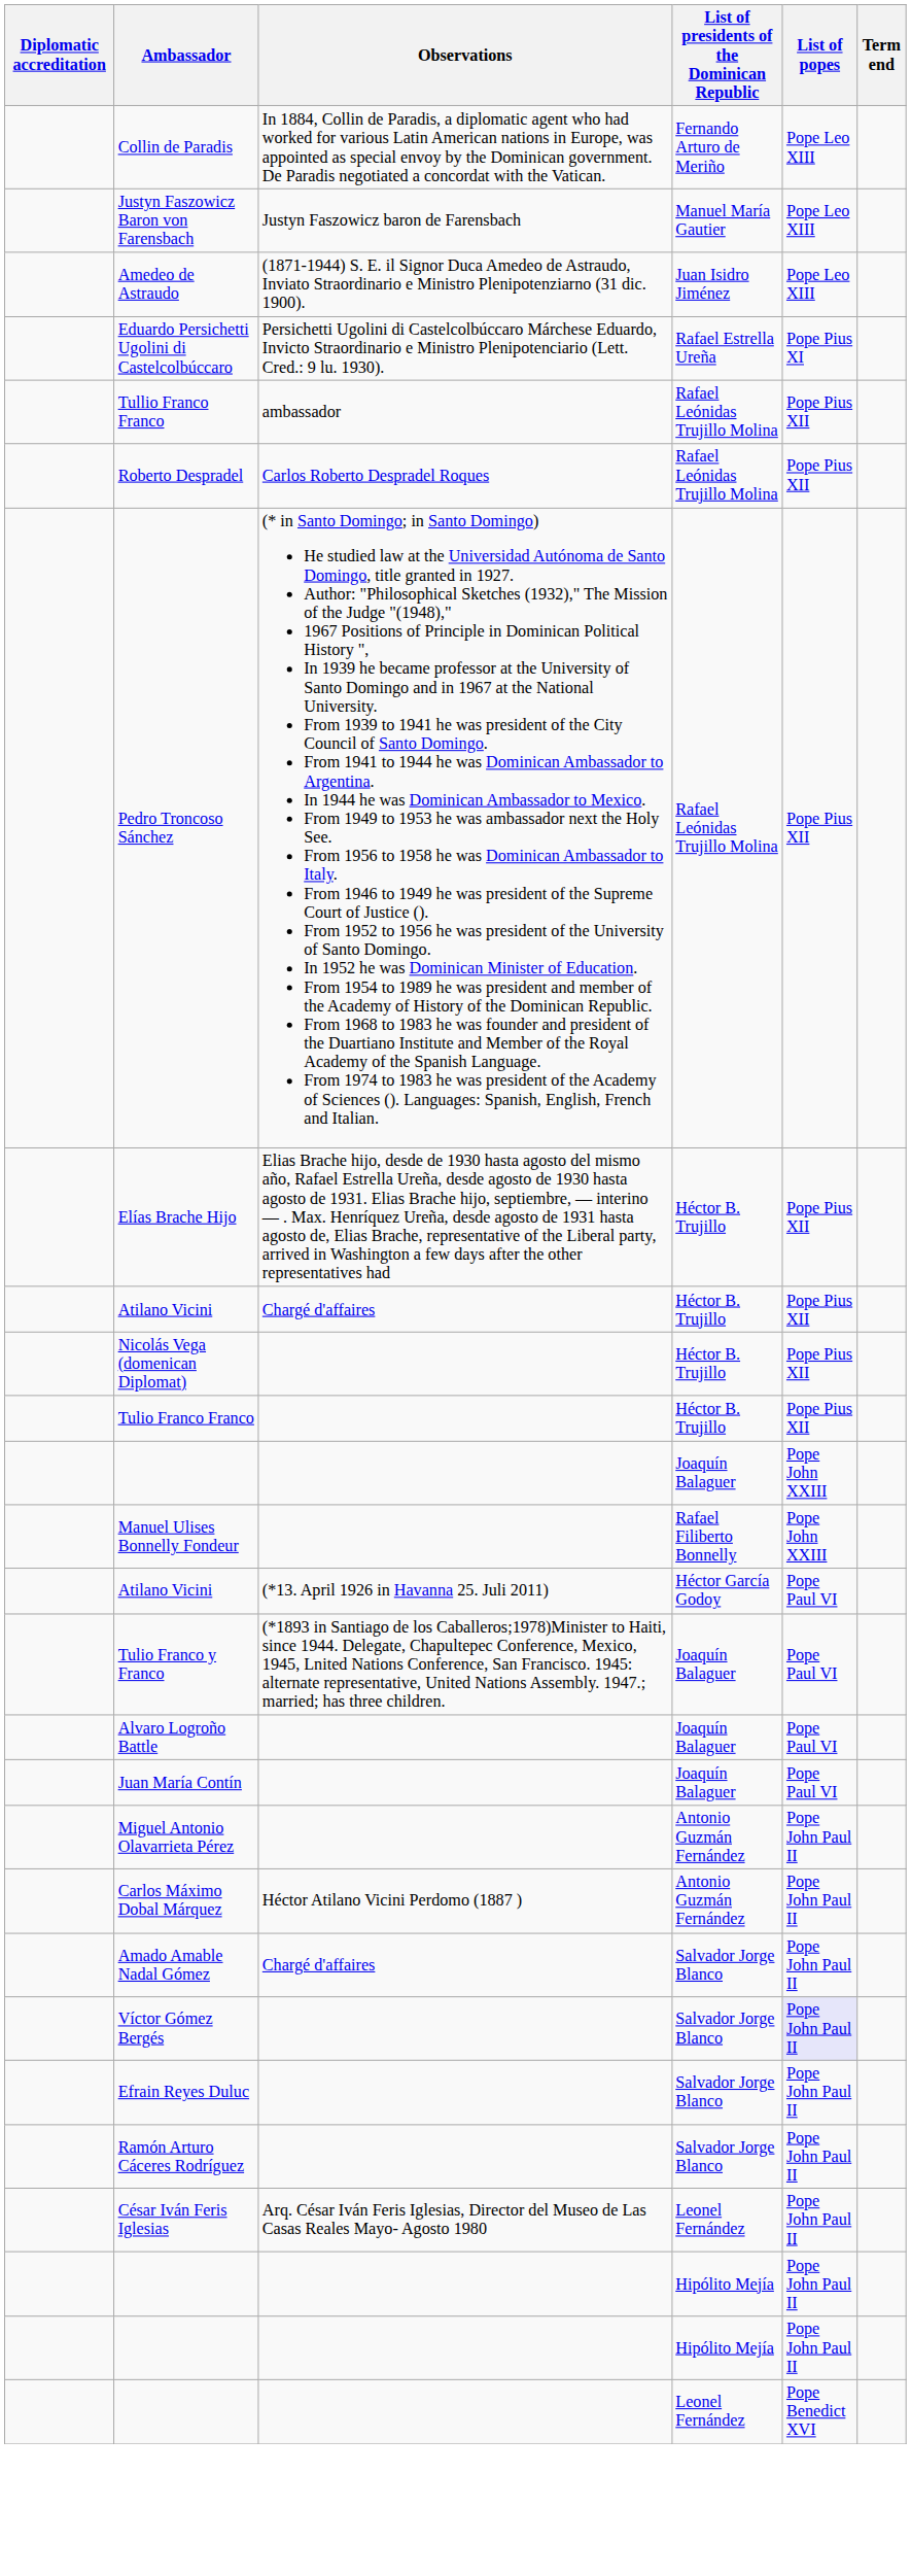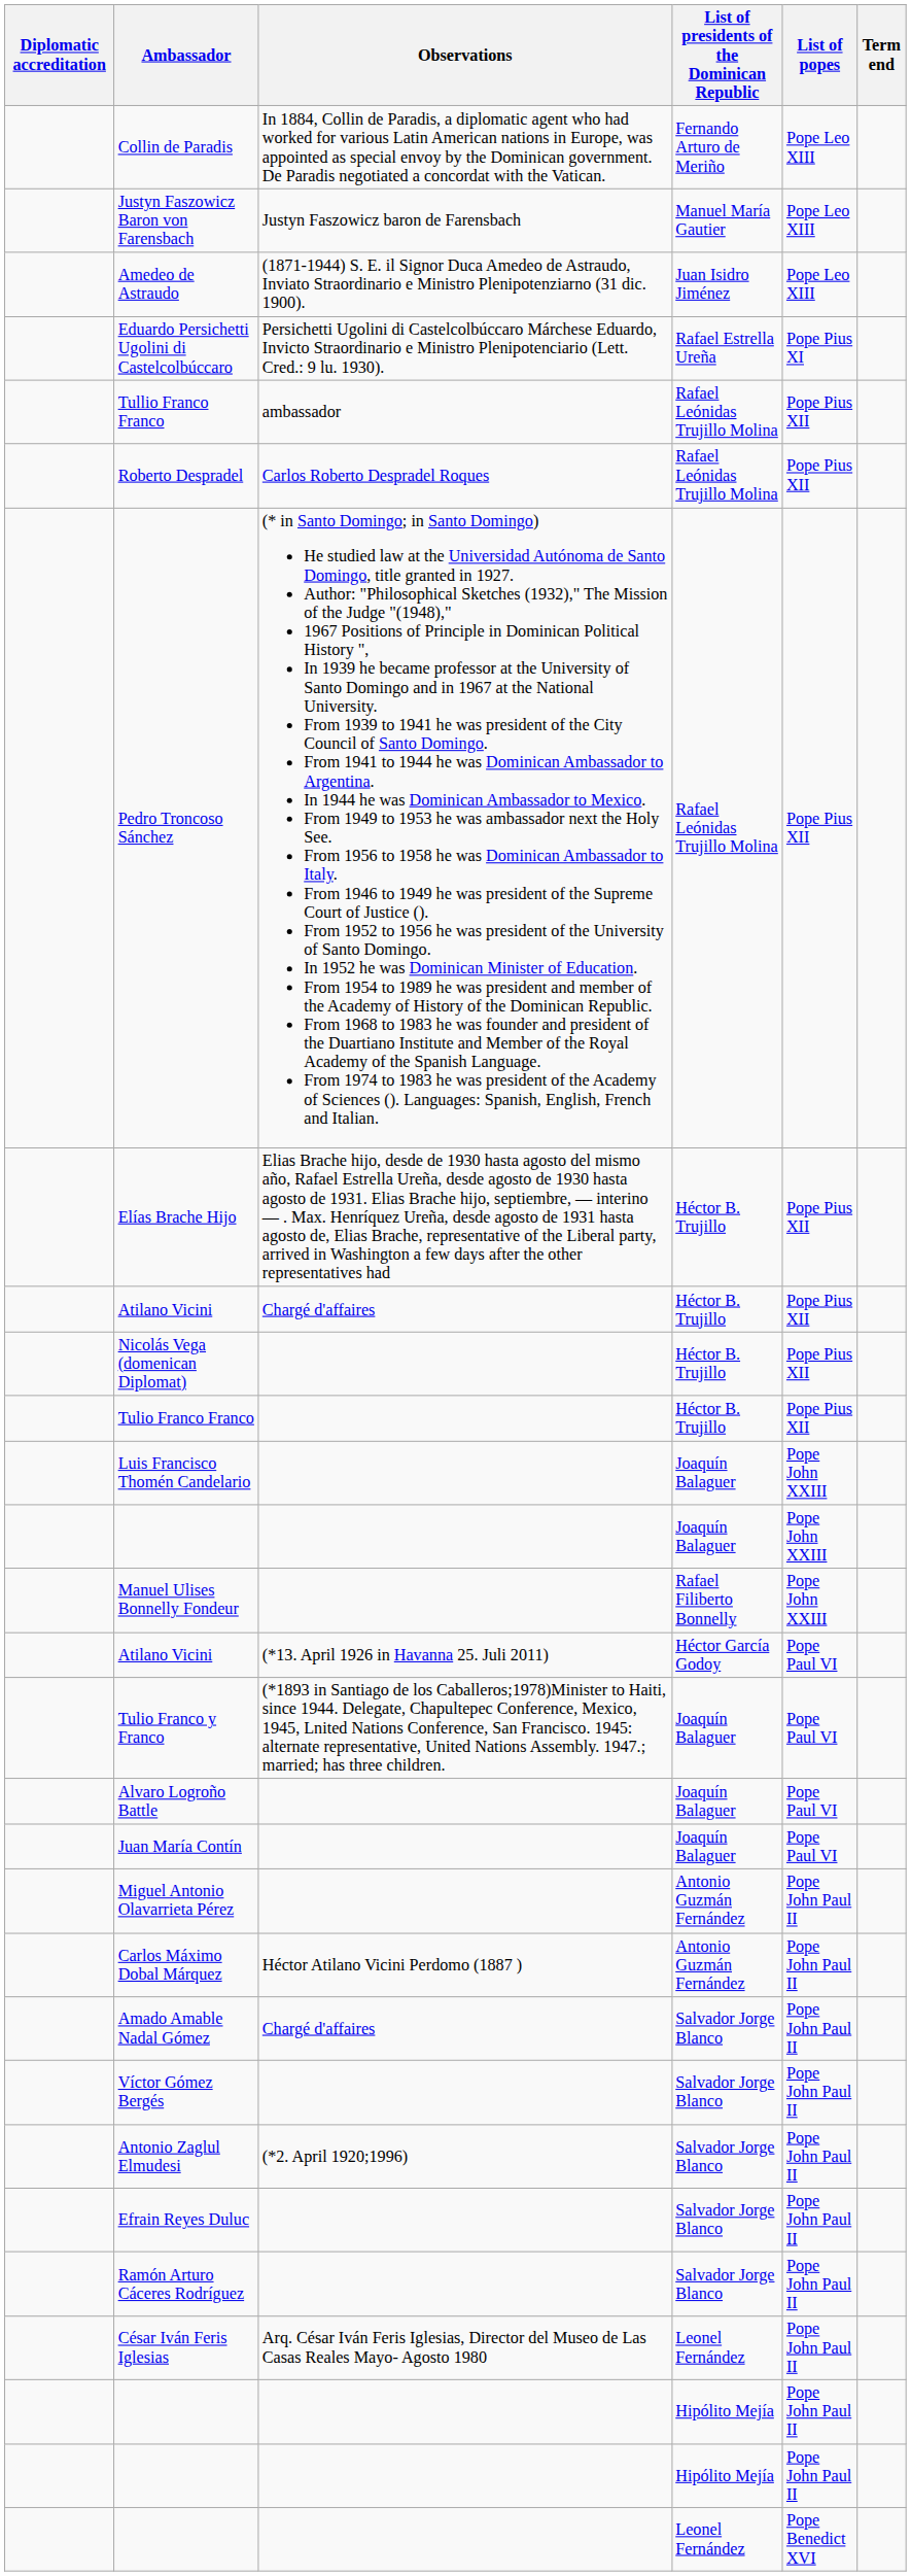+ row: Luis Francisco Thomén Candelario | Joaquín Balaguer | Pope John XXIII
Víctor Gómez Bergés | List of popes: lavender background -> no background
+ row: Antonio Zaglul Elmudesi | (*2. April 1920;1996) | Salvador Jorge Blanco | Pope John Paul II
